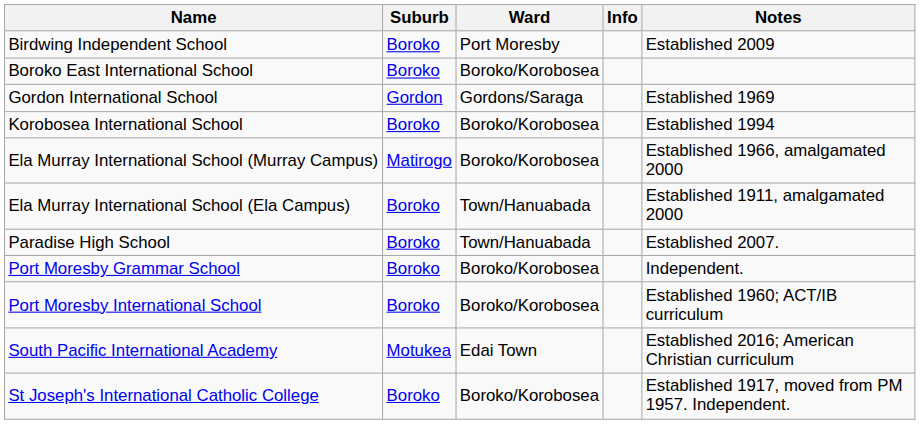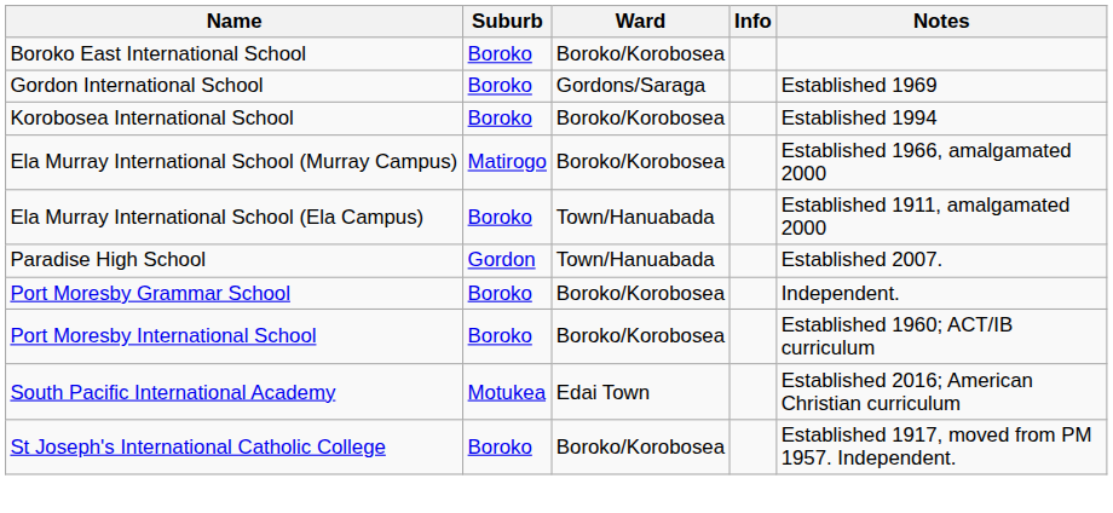- row: Birdwing Independent School | Boroko | Port Moresby | Established 2009
Gordon International School | Suburb: Gordon -> Boroko
Paradise High School | Suburb: Boroko -> Gordon
